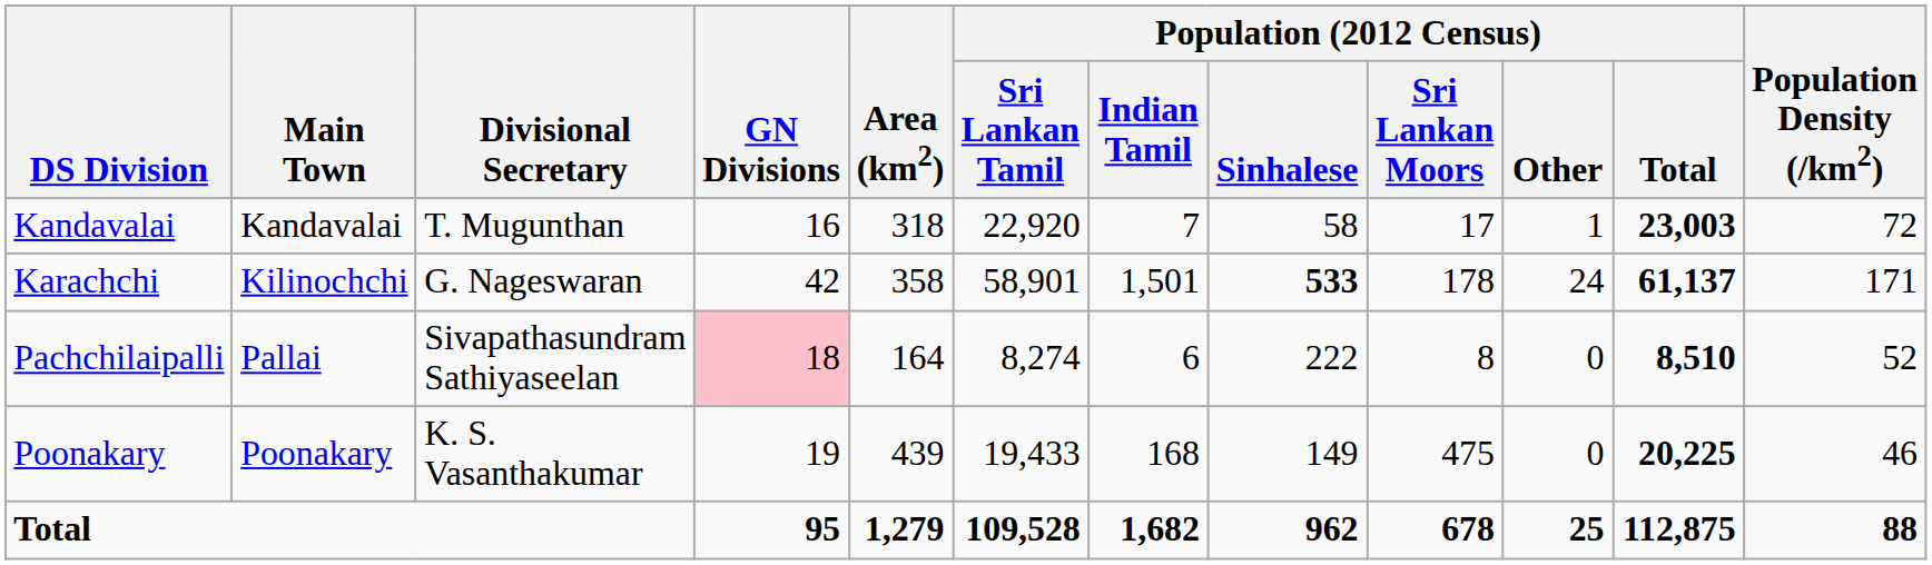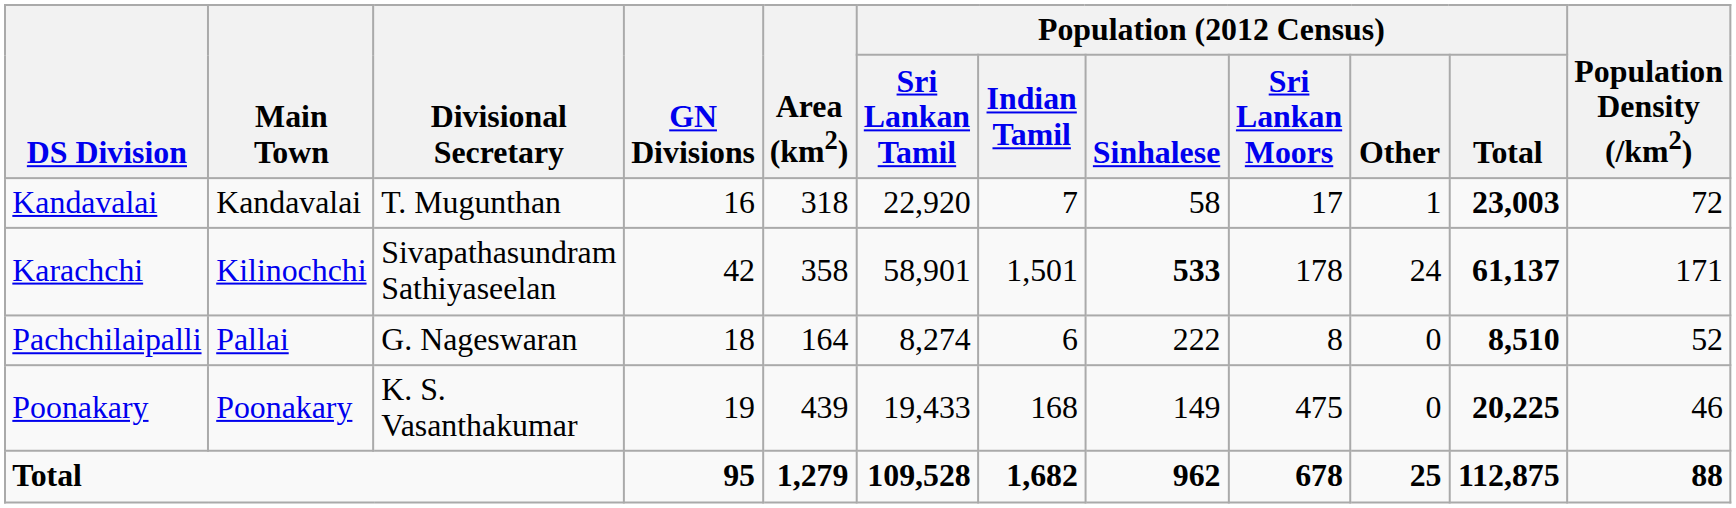Karachchi | Divisional Secretary: G. Nageswaran -> Sivapathasundram Sathiyaseelan
Pachchilaipalli | Divisional Secretary: Sivapathasundram Sathiyaseelan -> G. Nageswaran
Pachchilaipalli | GN Divisions: pink background -> no background
